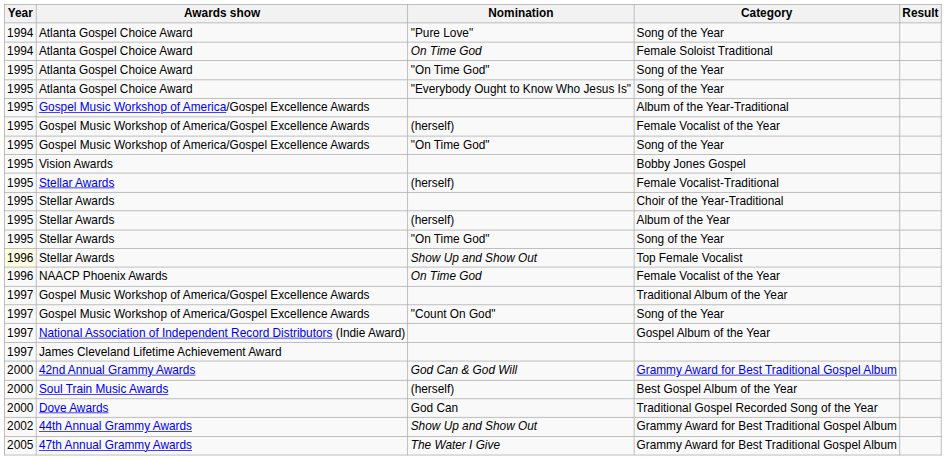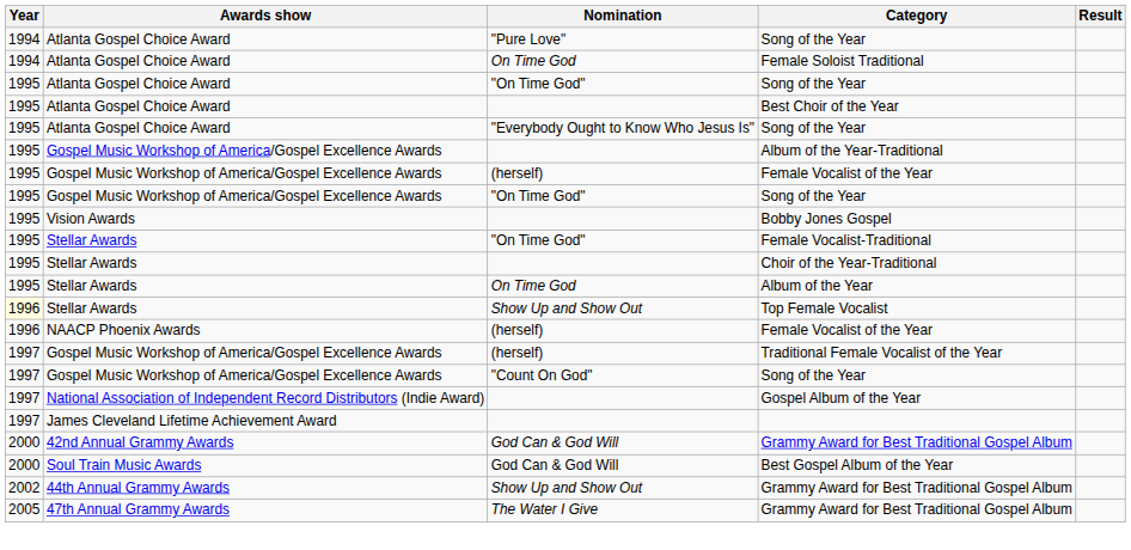+ row: 1995 | Atlanta Gospel Choice Award | Best Choir of the Year
Female Vocalist-Traditional | Nomination: (herself) -> "On Time God"
Album of the Year | Nomination: (herself) -> On Time God
- row: 1995 | Stellar Awards | "On Time God" | Song of the Year
NAACP Phoenix Awards / Female Vocalist of the Year | Nomination: On Time God -> (herself)
- row: 1997 | Gospel Music Workshop of America/Gospel Excellence Awards | Traditional Album of the Year
+ row: 1997 | Gospel Music Workshop of America/Gospel Excellence Awards | (herself) | Traditional Female Vocalist of the Year
Best Gospel Album of the Year | Nomination: (herself) -> God Can & God Will
- row: 2000 | Dove Awards | God Can | Traditional Gospel Recorded Song of the Year
